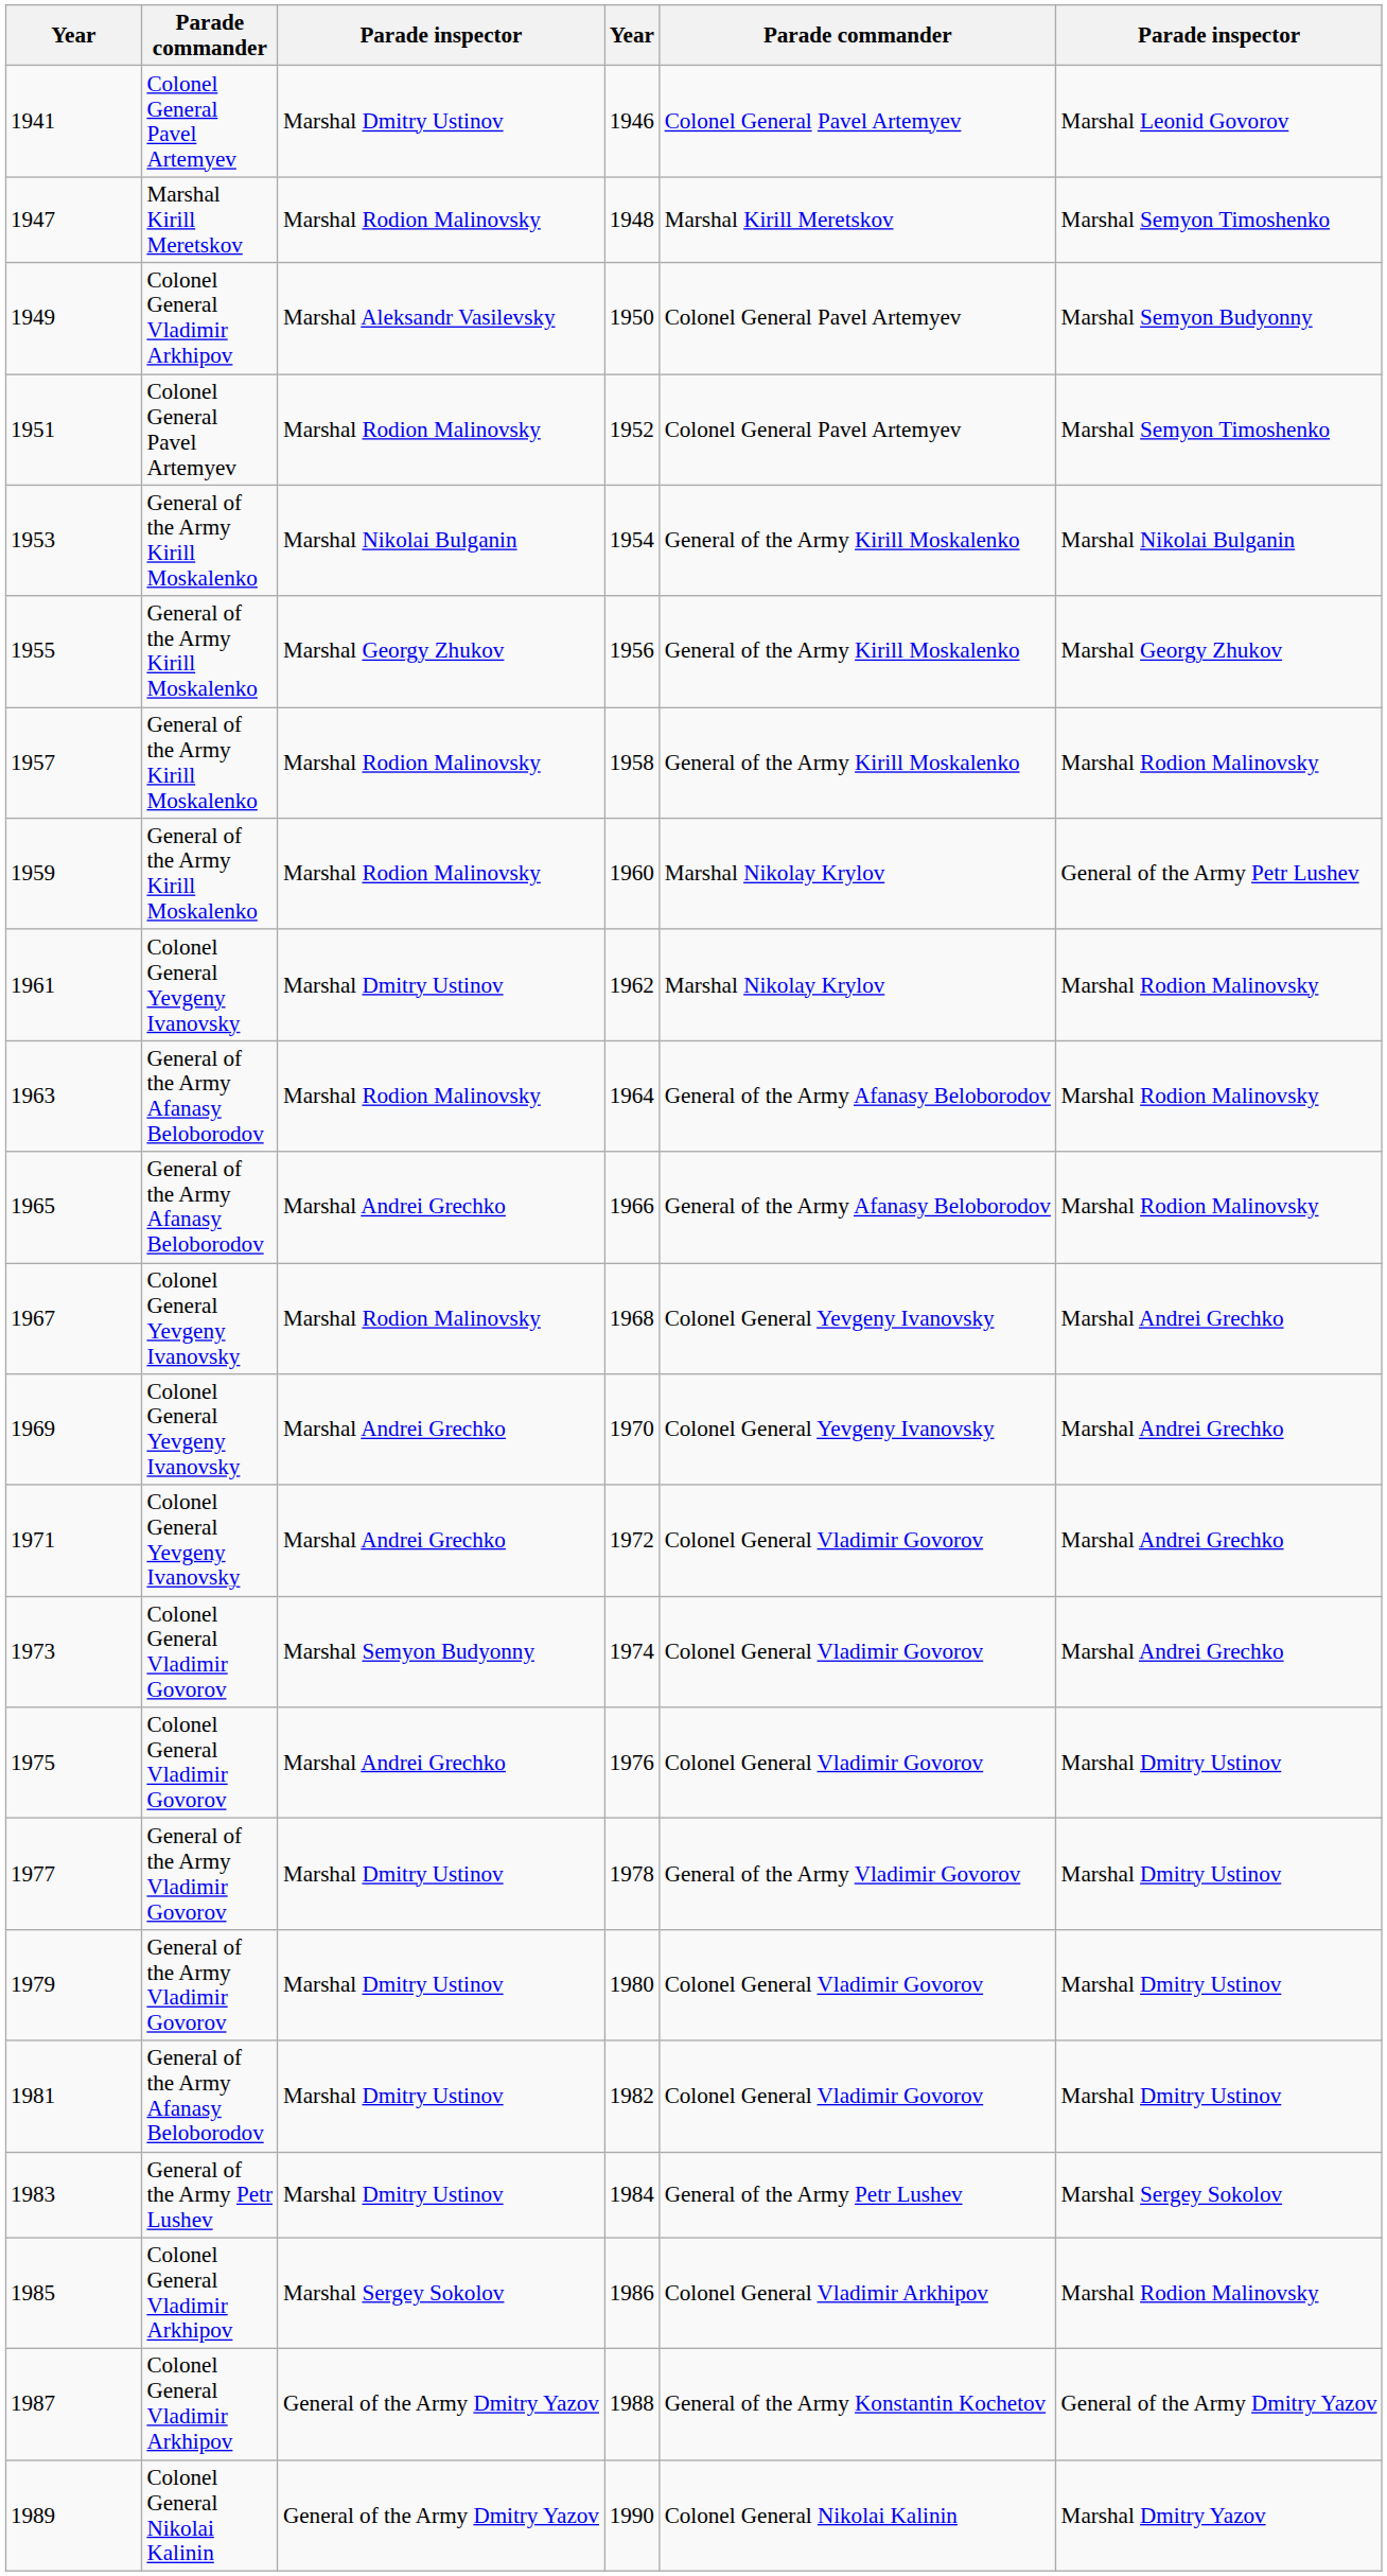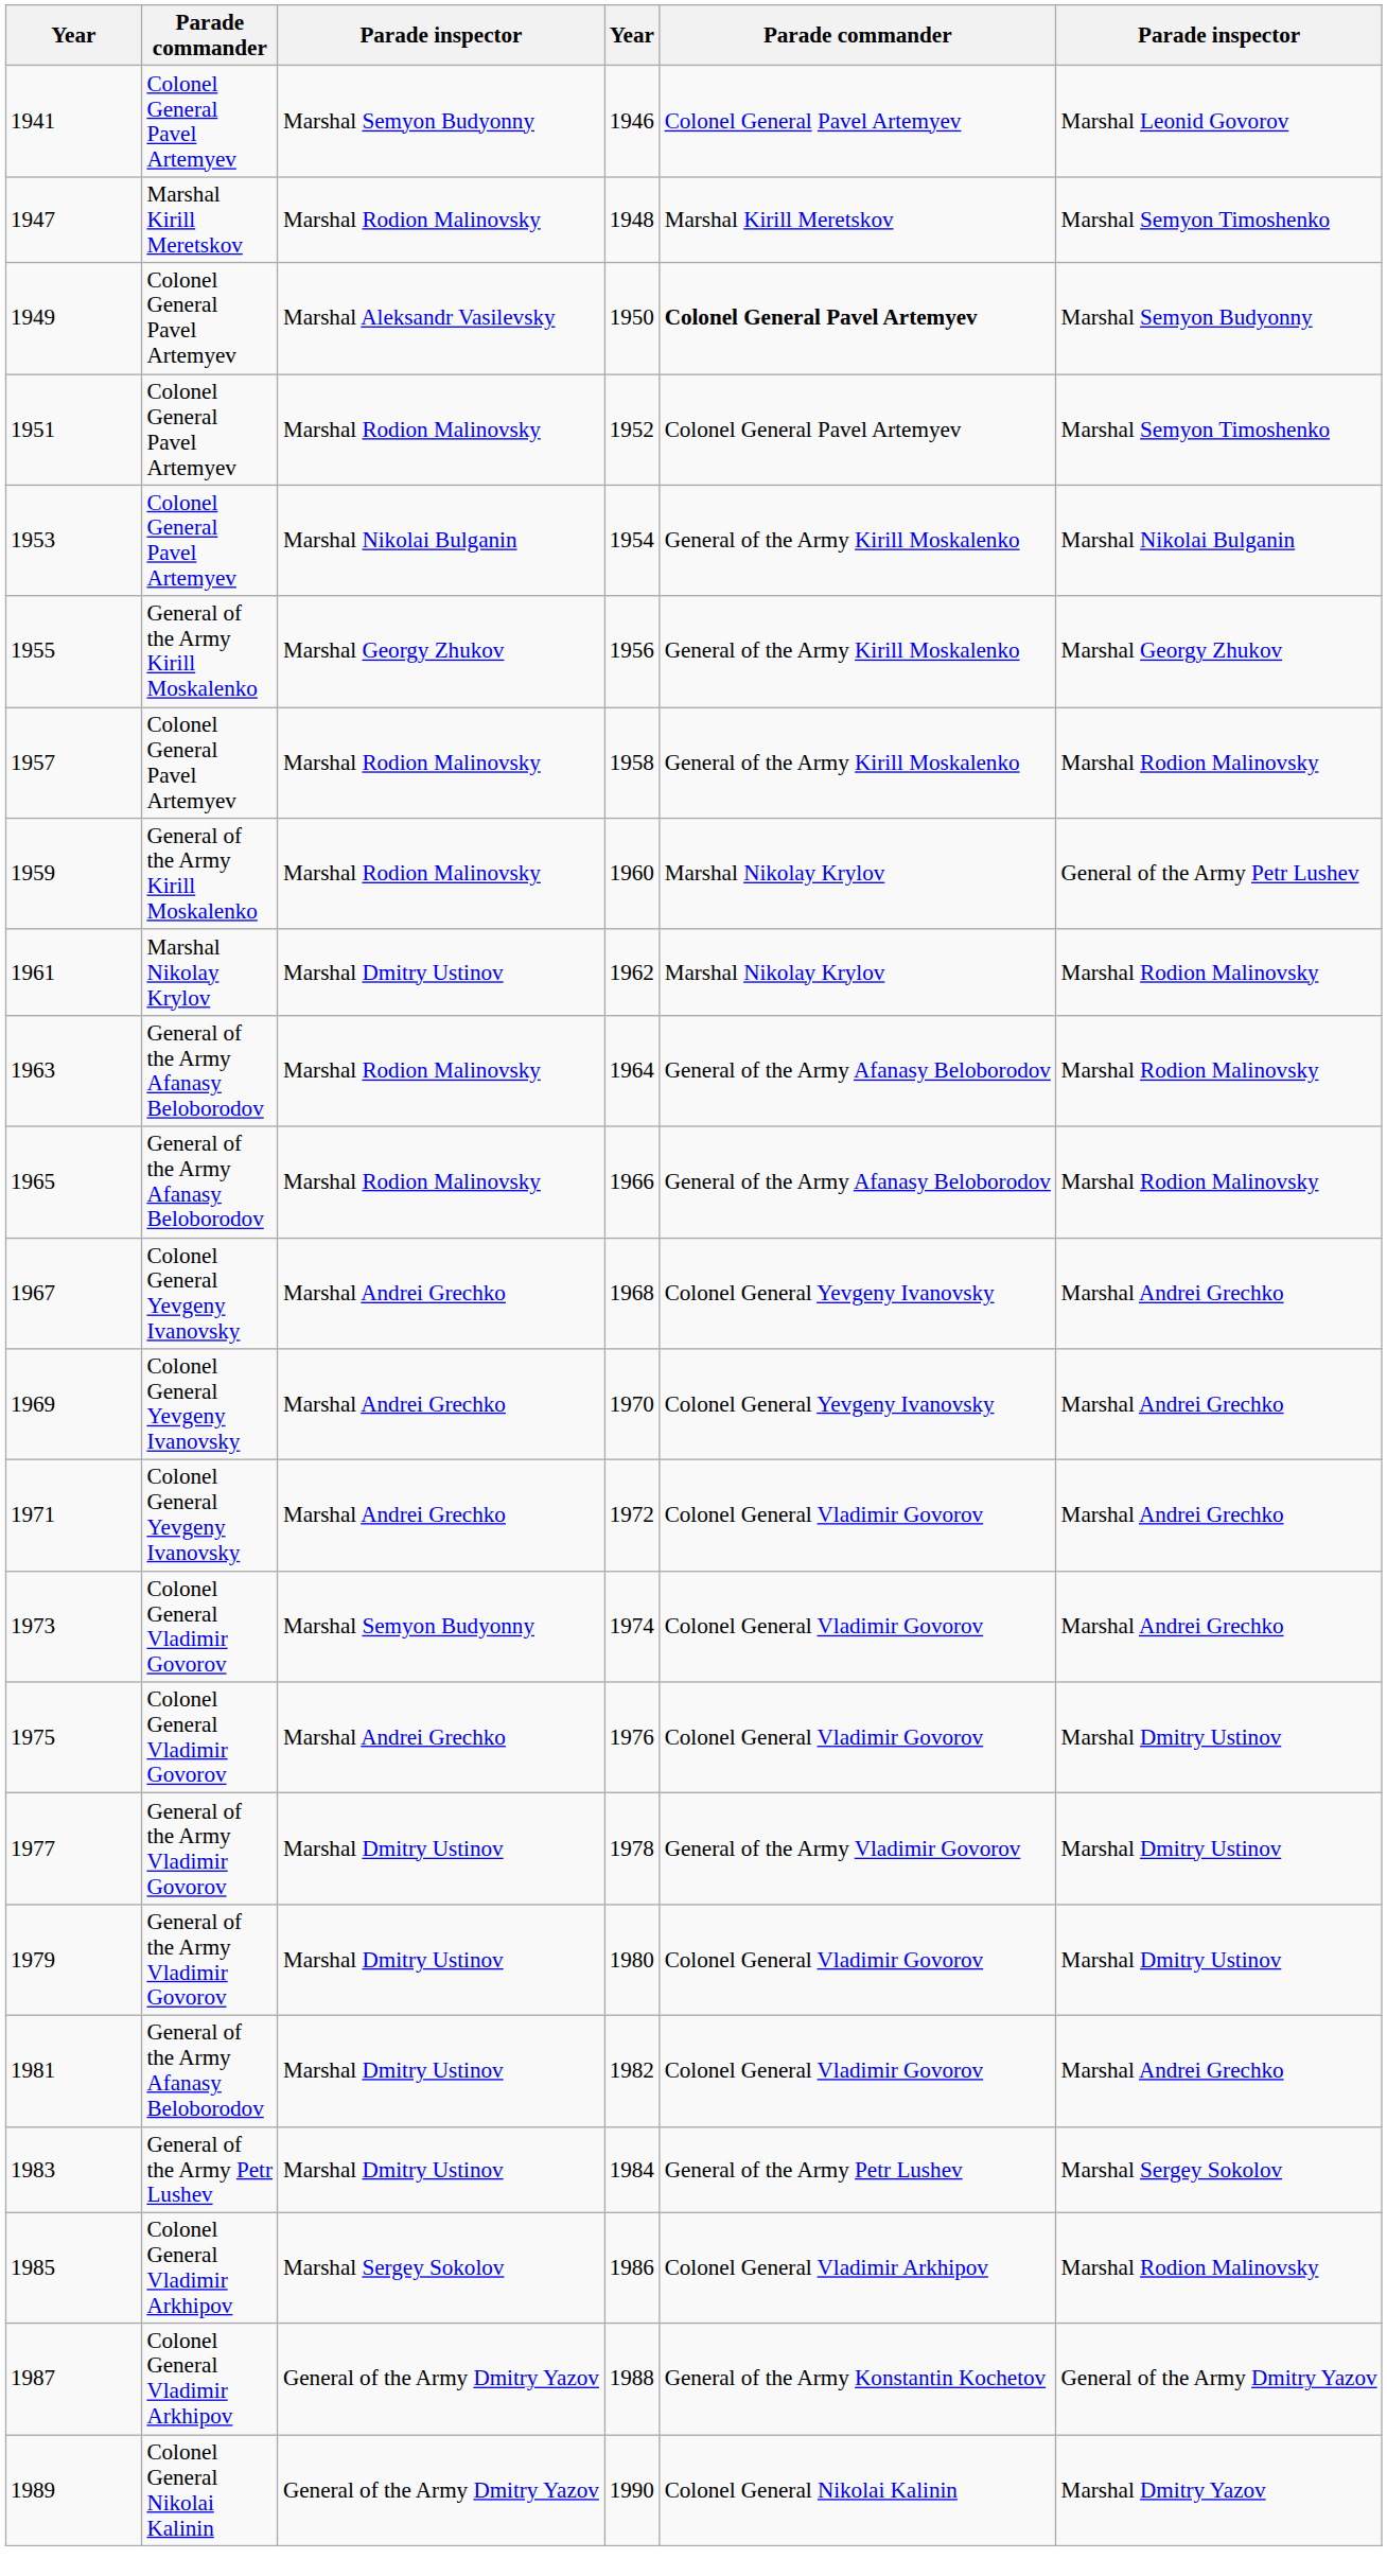1941 | column 3: Marshal Dmitry Ustinov -> Marshal Semyon Budyonny
1949 | column 2: Colonel General Vladimir Arkhipov -> Colonel General Pavel Artemyev
1949 | column 5: normal -> bold
1953 | column 2: General of the Army Kirill Moskalenko -> Colonel General Pavel Artemyev
1957 | column 2: General of the Army Kirill Moskalenko -> Colonel General Pavel Artemyev
1961 | column 2: Colonel General Yevgeny Ivanovsky -> Мarshal Nikolay Krylov
1965 | column 3: Marshal Andrei Grechko -> Marshal Rodion Malinovsky
1967 | column 3: Marshal Rodion Malinovsky -> Marshal Andrei Grechko
1981 | column 6: Marshal Dmitry Ustinov -> Marshal Andrei Grechko
